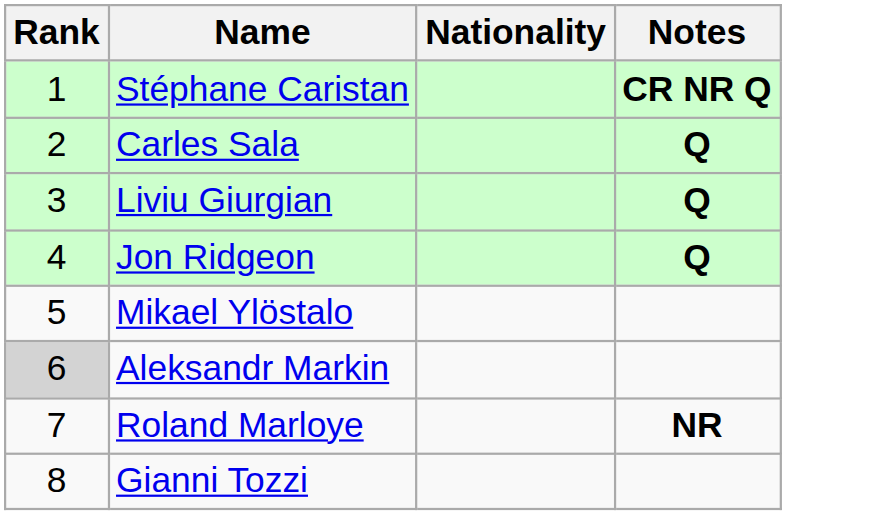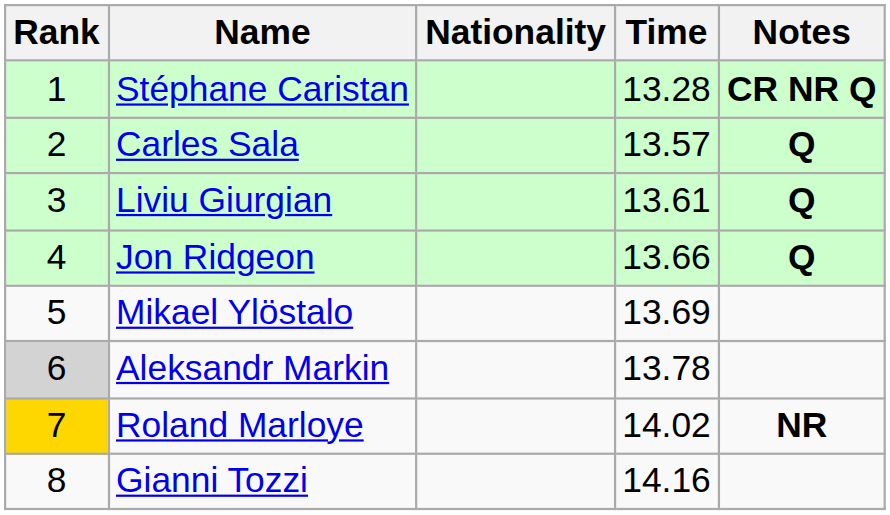+ column: Time | 13.28 | 13.57 | 13.61 | 13.66 | 13.69 | 13.78 | 14.02 | 14.16
Roland Marloye | Rank: no background -> gold background
